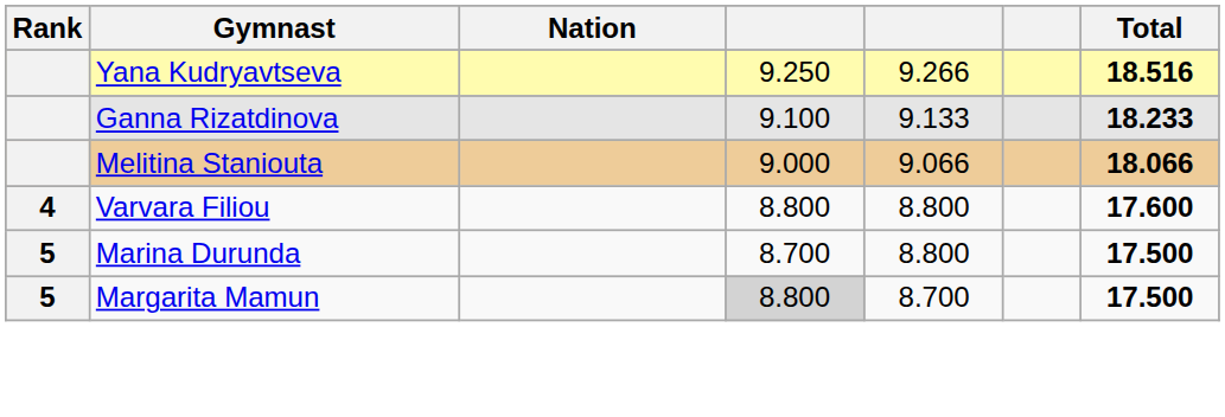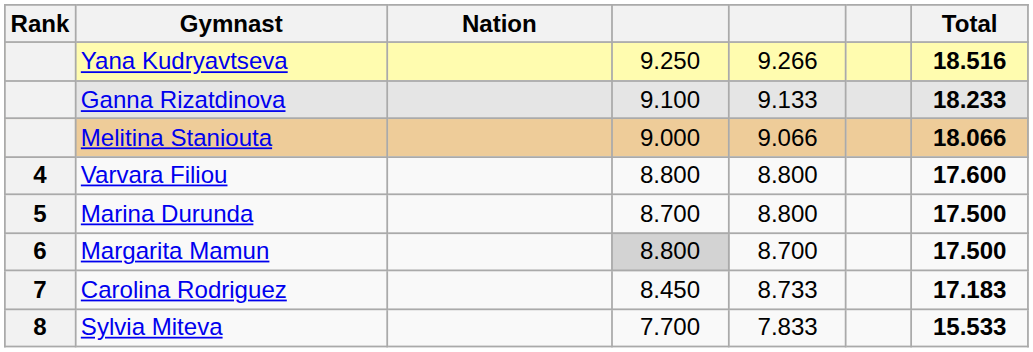Margarita Mamun | Rank: 5 -> 6
+ row: 7 | Carolina Rodriguez | 8.450 | 8.733 | 17.183
+ row: 8 | Sylvia Miteva | 7.700 | 7.833 | 15.533
